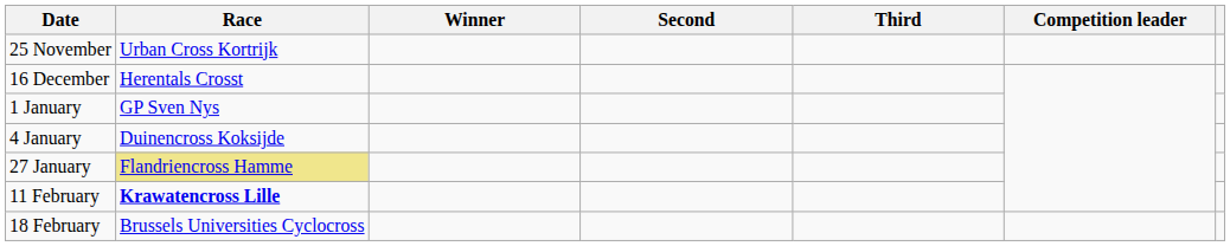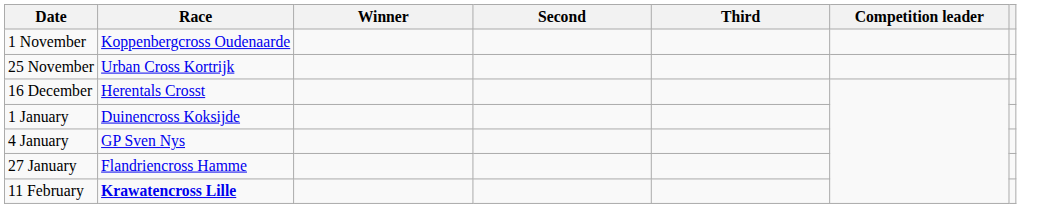+ row: 1 November | Koppenbergcross Oudenaarde
1 January | Race: GP Sven Nys -> Duinencross Koksijde
4 January | Race: Duinencross Koksijde -> GP Sven Nys
27 January | Race: khaki background -> no background
- row: 18 February | Brussels Universities Cyclocross
